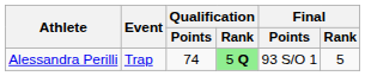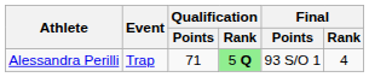Alessandra Perilli | Qualification / Points: 74 -> 71
Alessandra Perilli | Final / Rank: 5 -> 4
